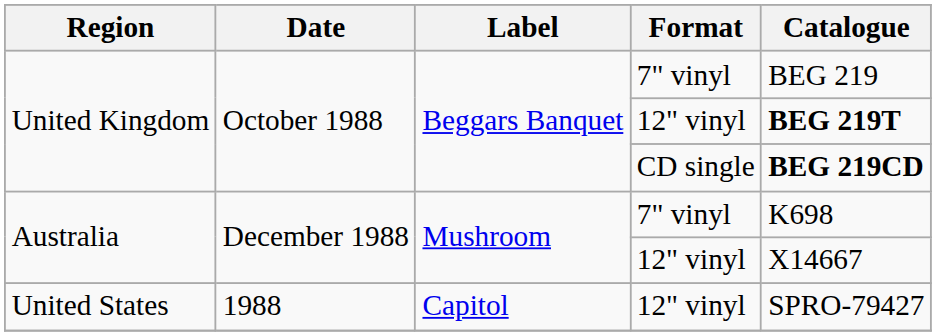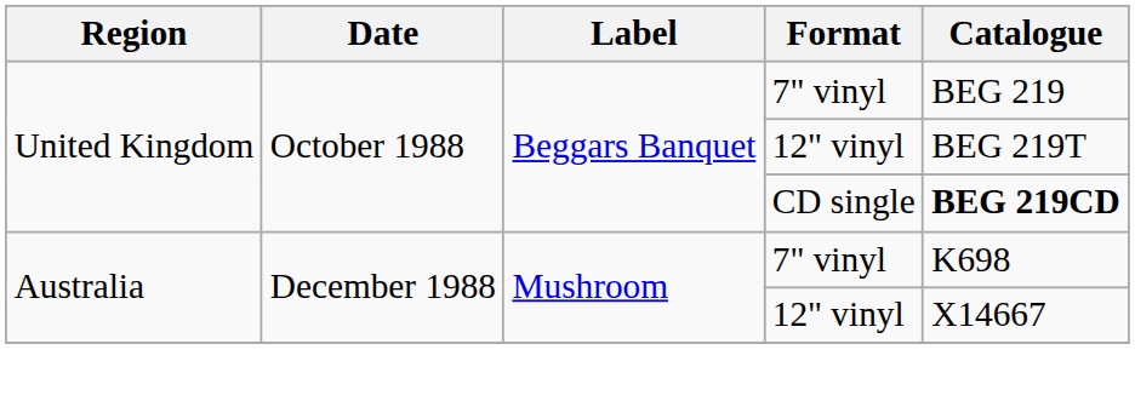United Kingdom / 12" vinyl | Catalogue: bold -> normal
- row: United States | 1988 | Capitol | 12" vinyl | SPRO-79427
